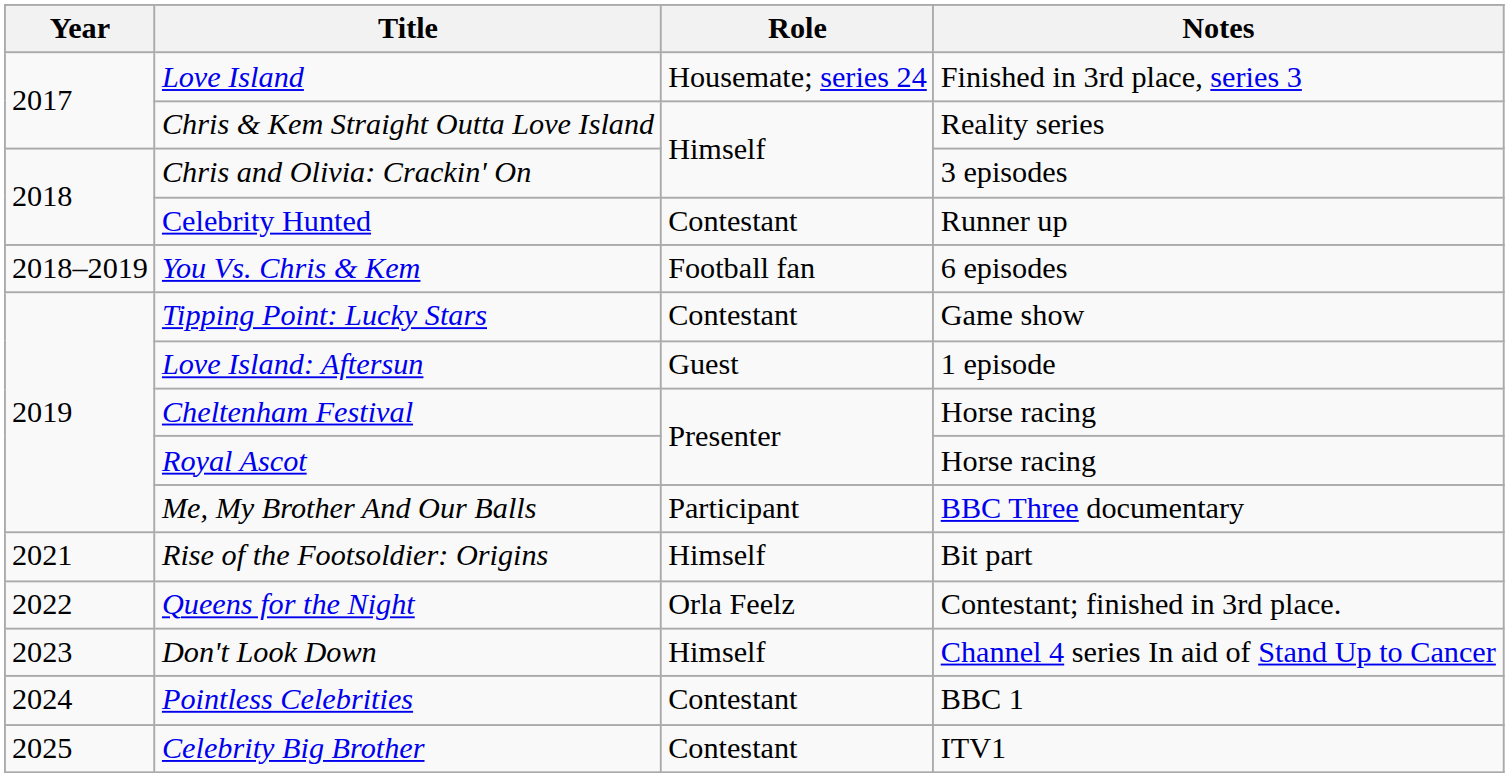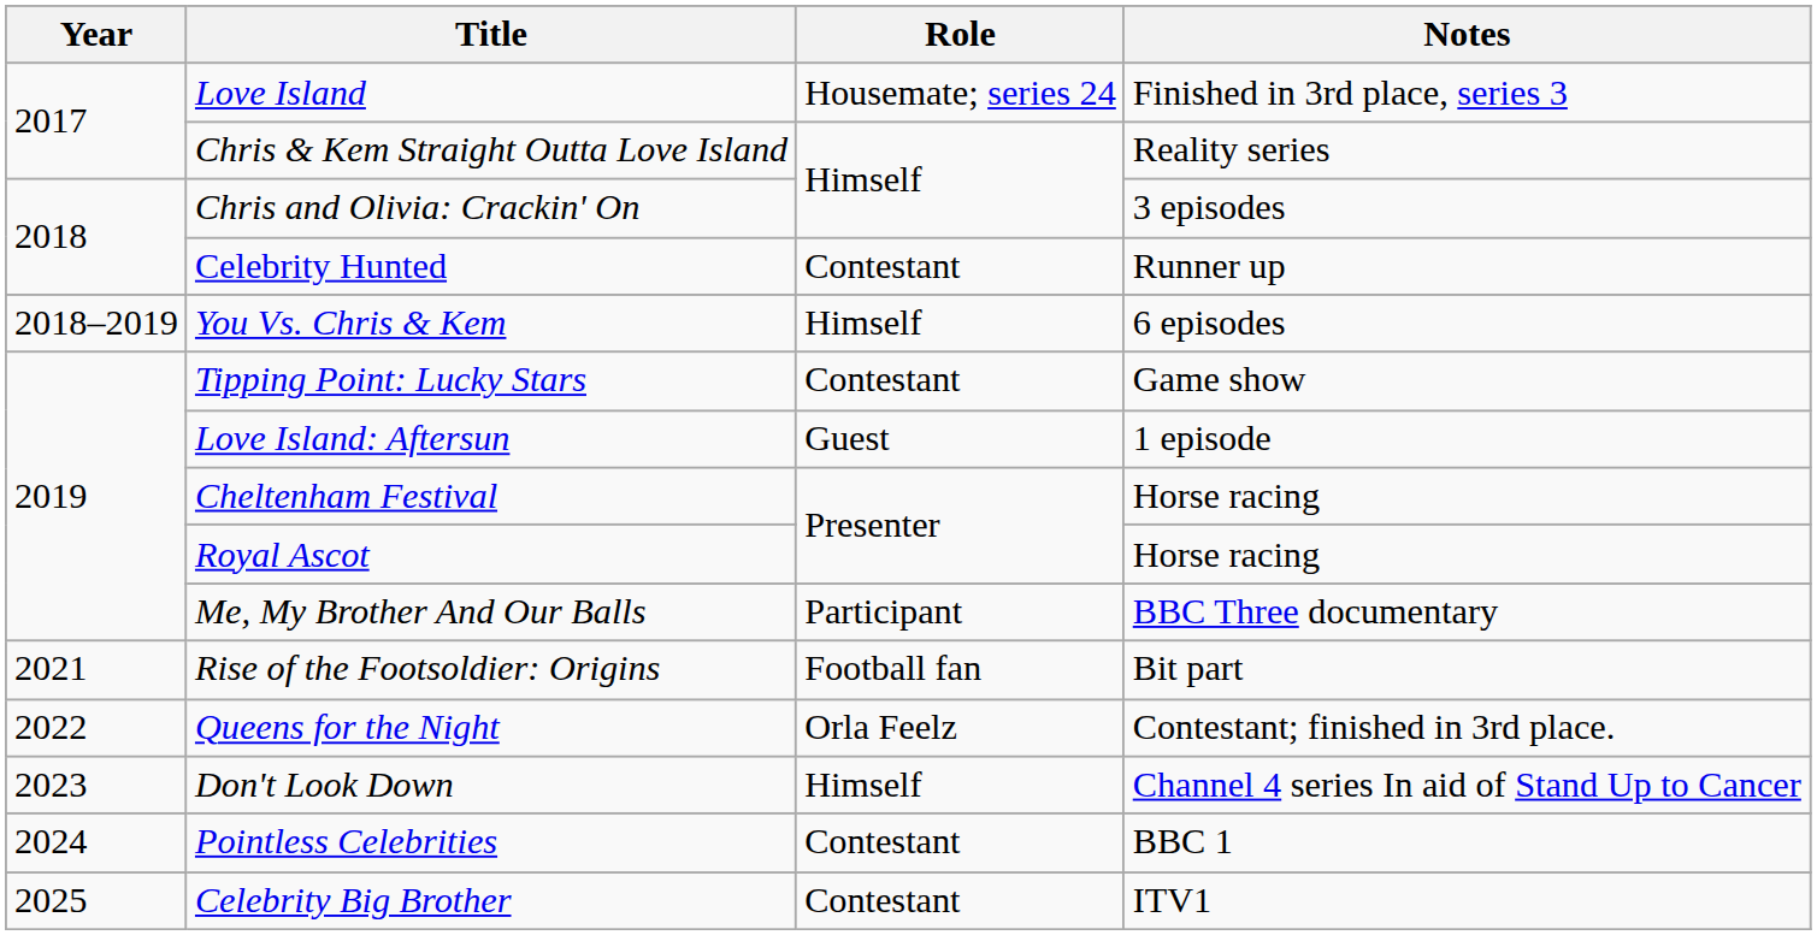You Vs. Chris & Kem | Role: Football fan -> Himself
Rise of the Footsoldier: Origins | Role: Himself -> Football fan
